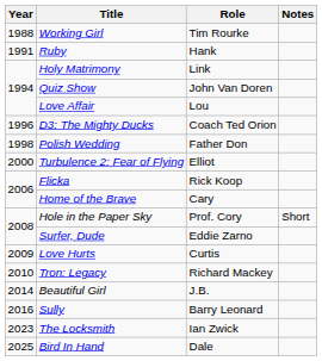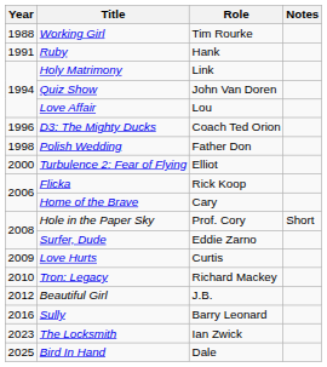Beautiful Girl | Year: 2014 -> 2012
